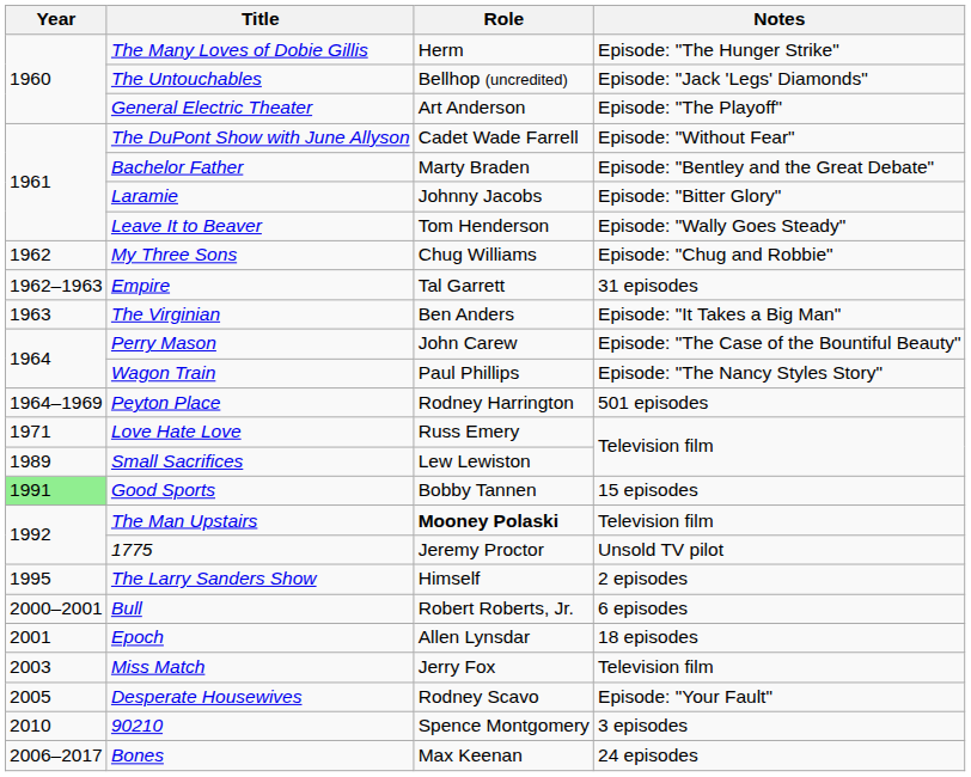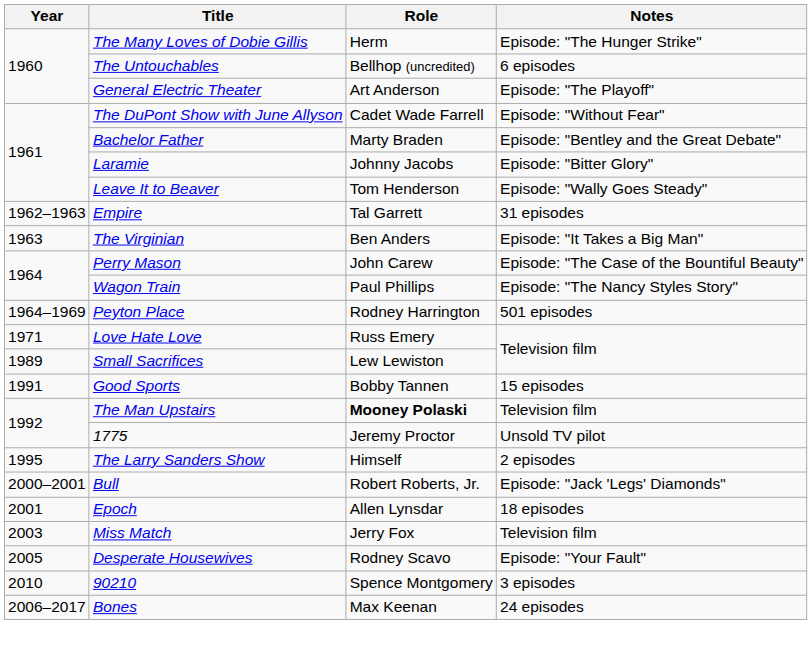The Untouchables | Notes: Episode: "Jack 'Legs' Diamonds" -> 6 episodes
- row: 1962 | My Three Sons | Chug Williams | Episode: "Chug and Robbie"
Good Sports | Year: lightgreen background -> no background
Bull | Notes: 6 episodes -> Episode: "Jack 'Legs' Diamonds"
